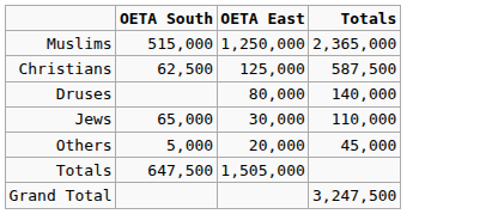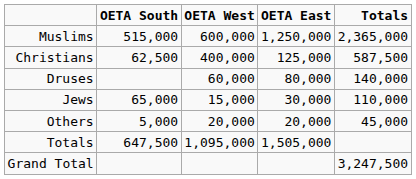+ column: OETA West | 600,000 | 400,000 | 60,000 | 15,000 | 20,000 | 1,095,000
